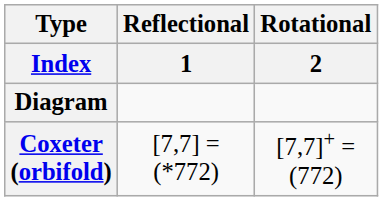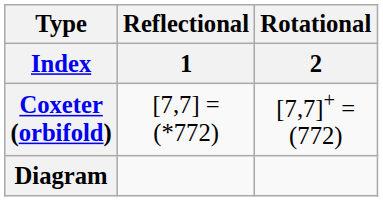rows swapped: Diagram <-> Coxeter (orbifold)
